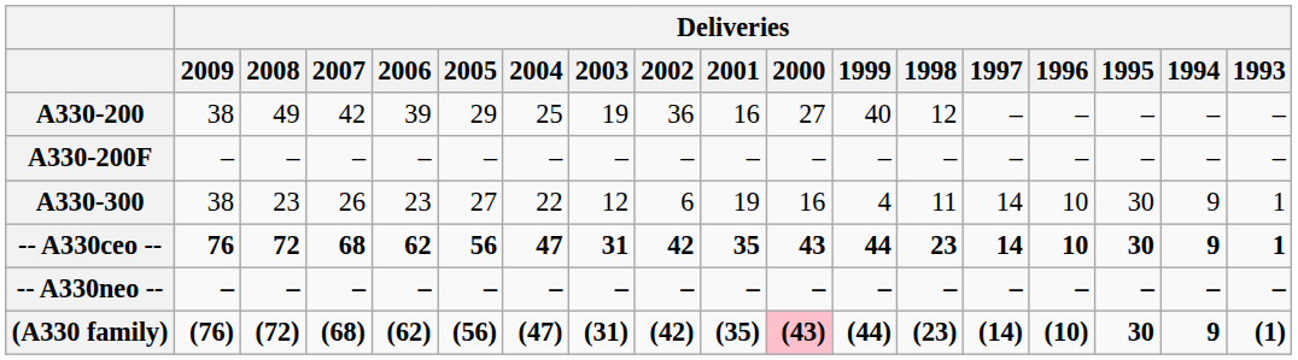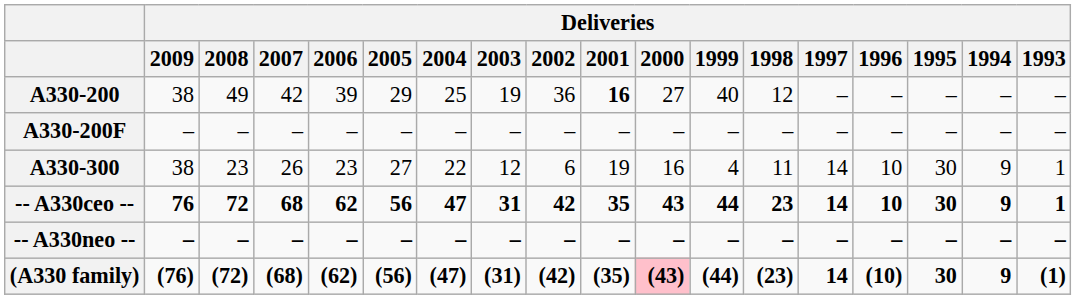A330-200 | Deliveries / 2001: normal -> bold
(A330 family) | Deliveries / 1997: (14) -> 14
